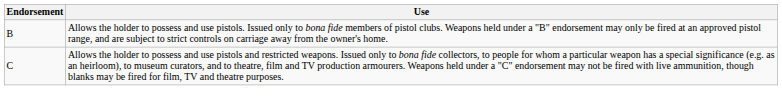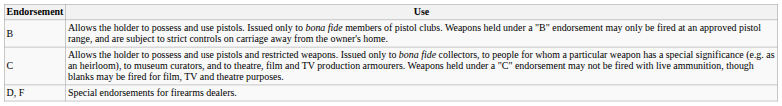+ row: D, F | Special endorsements for firearms dealers.
